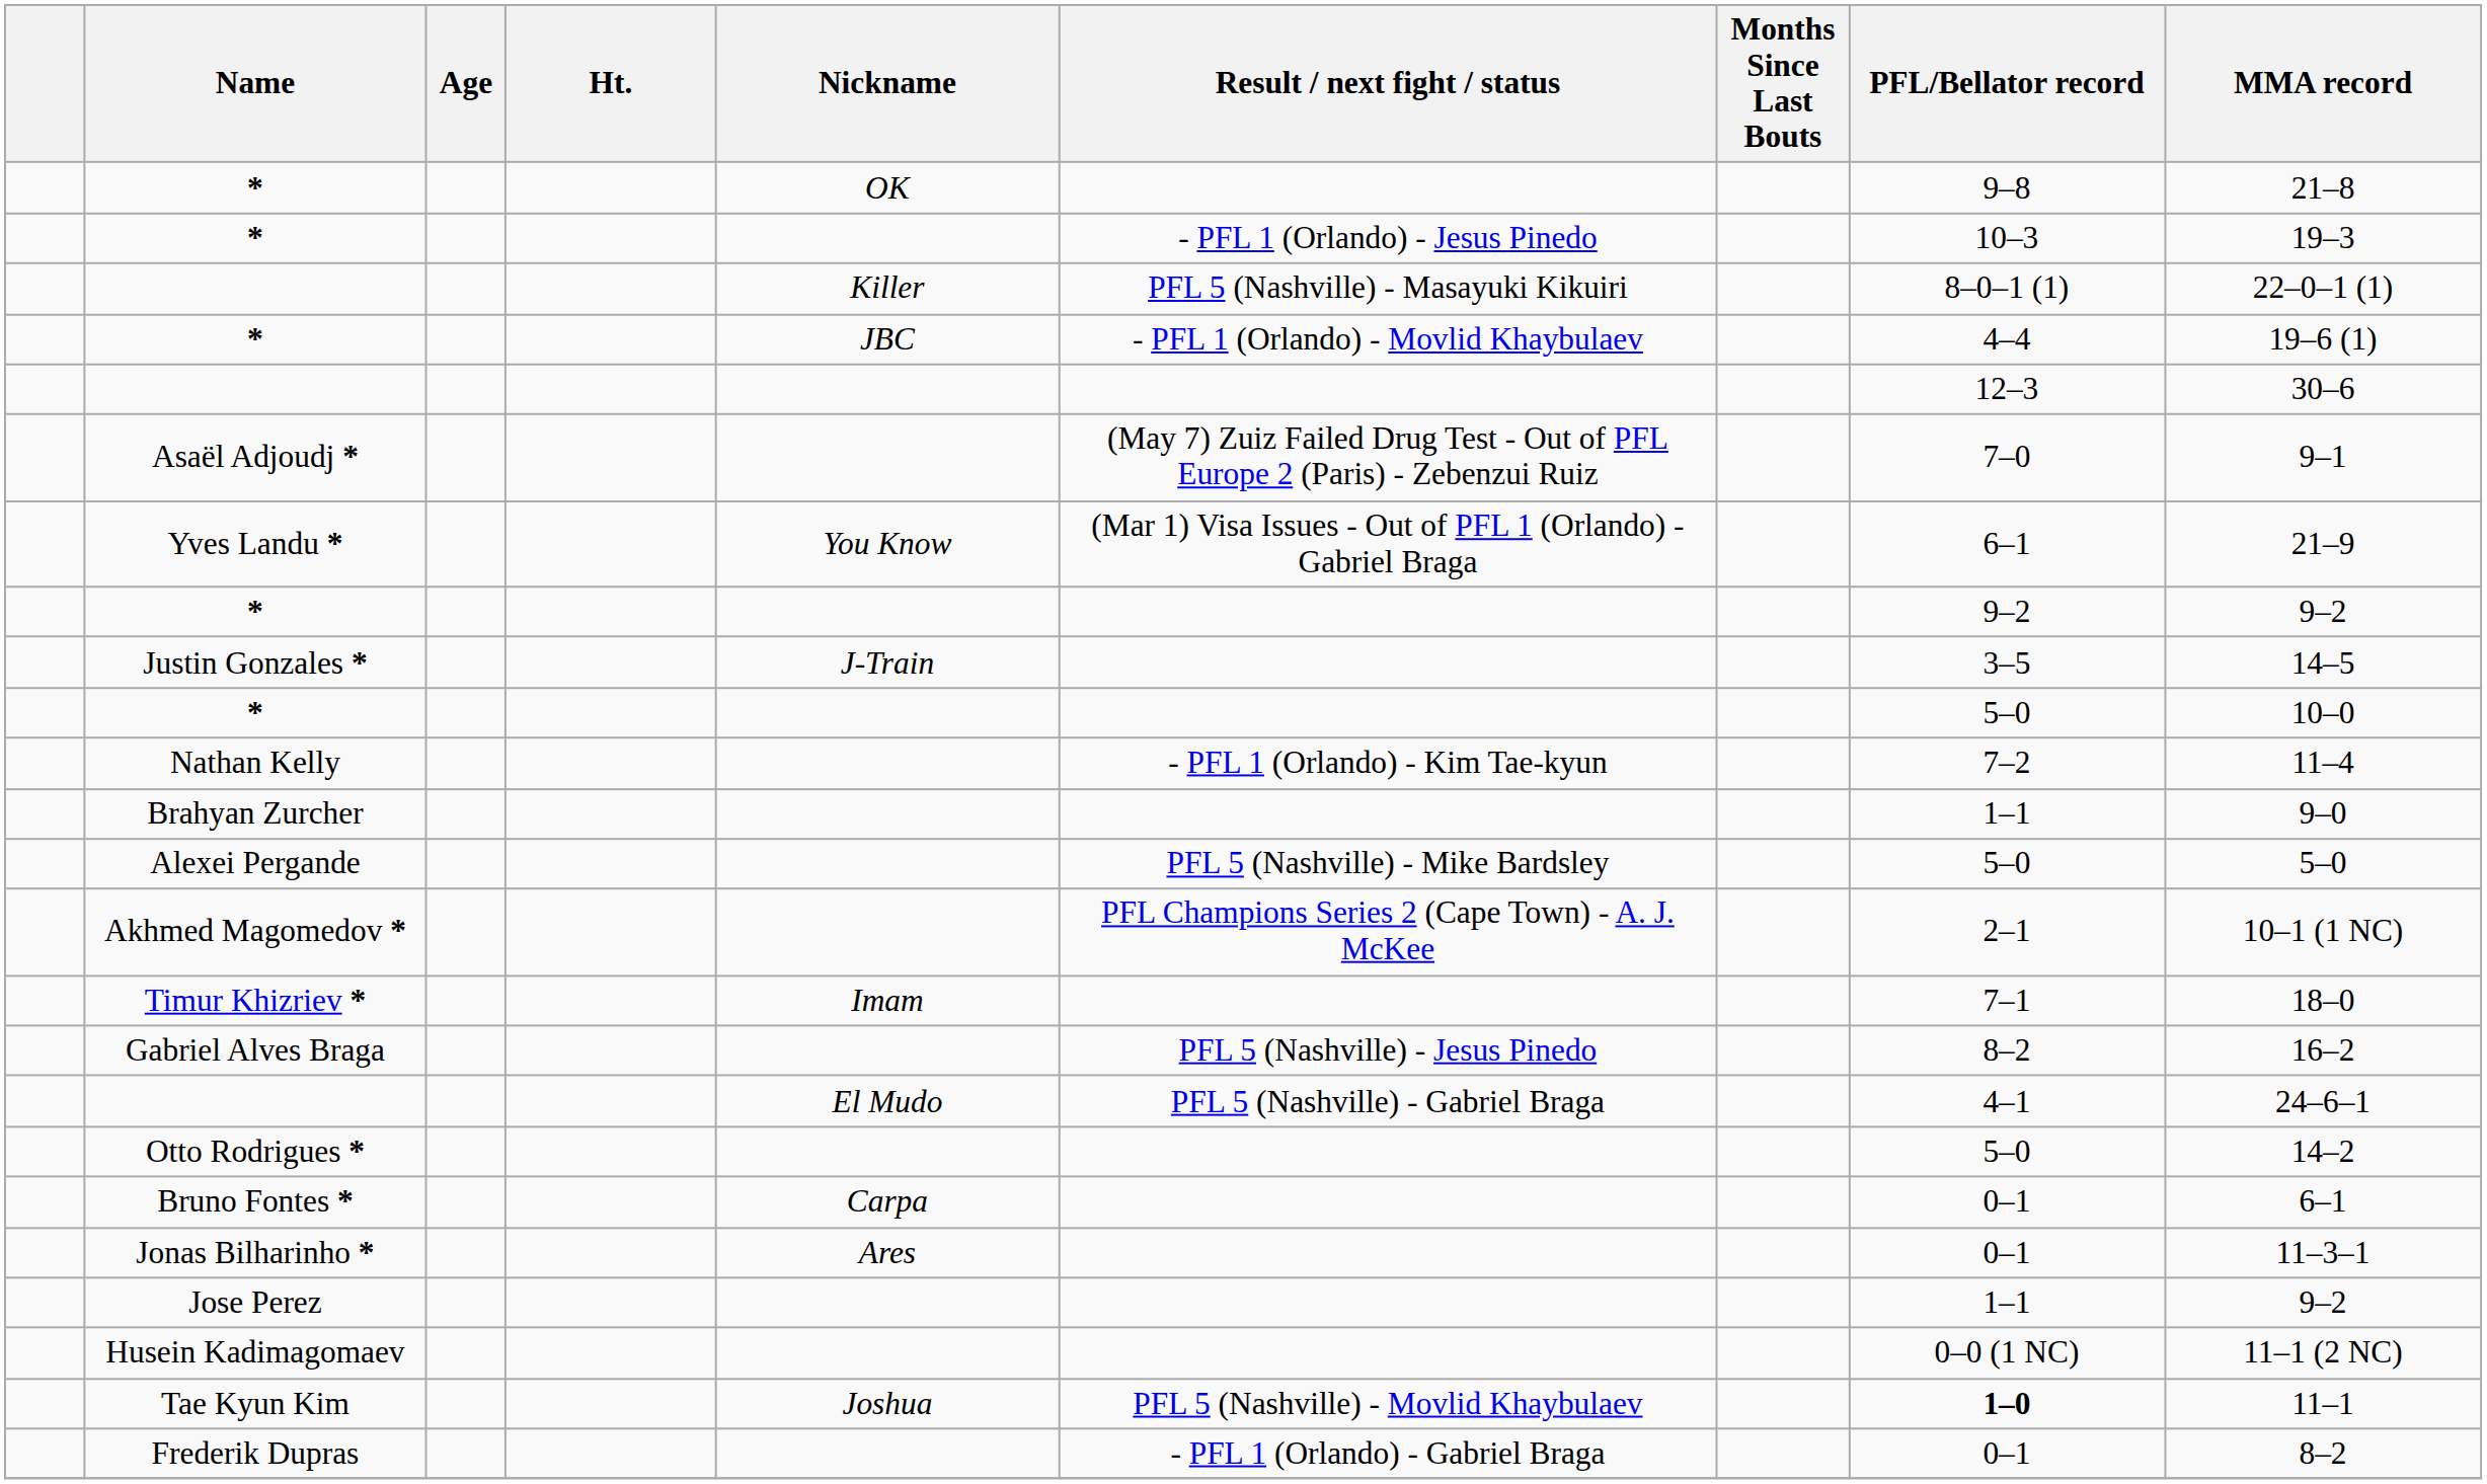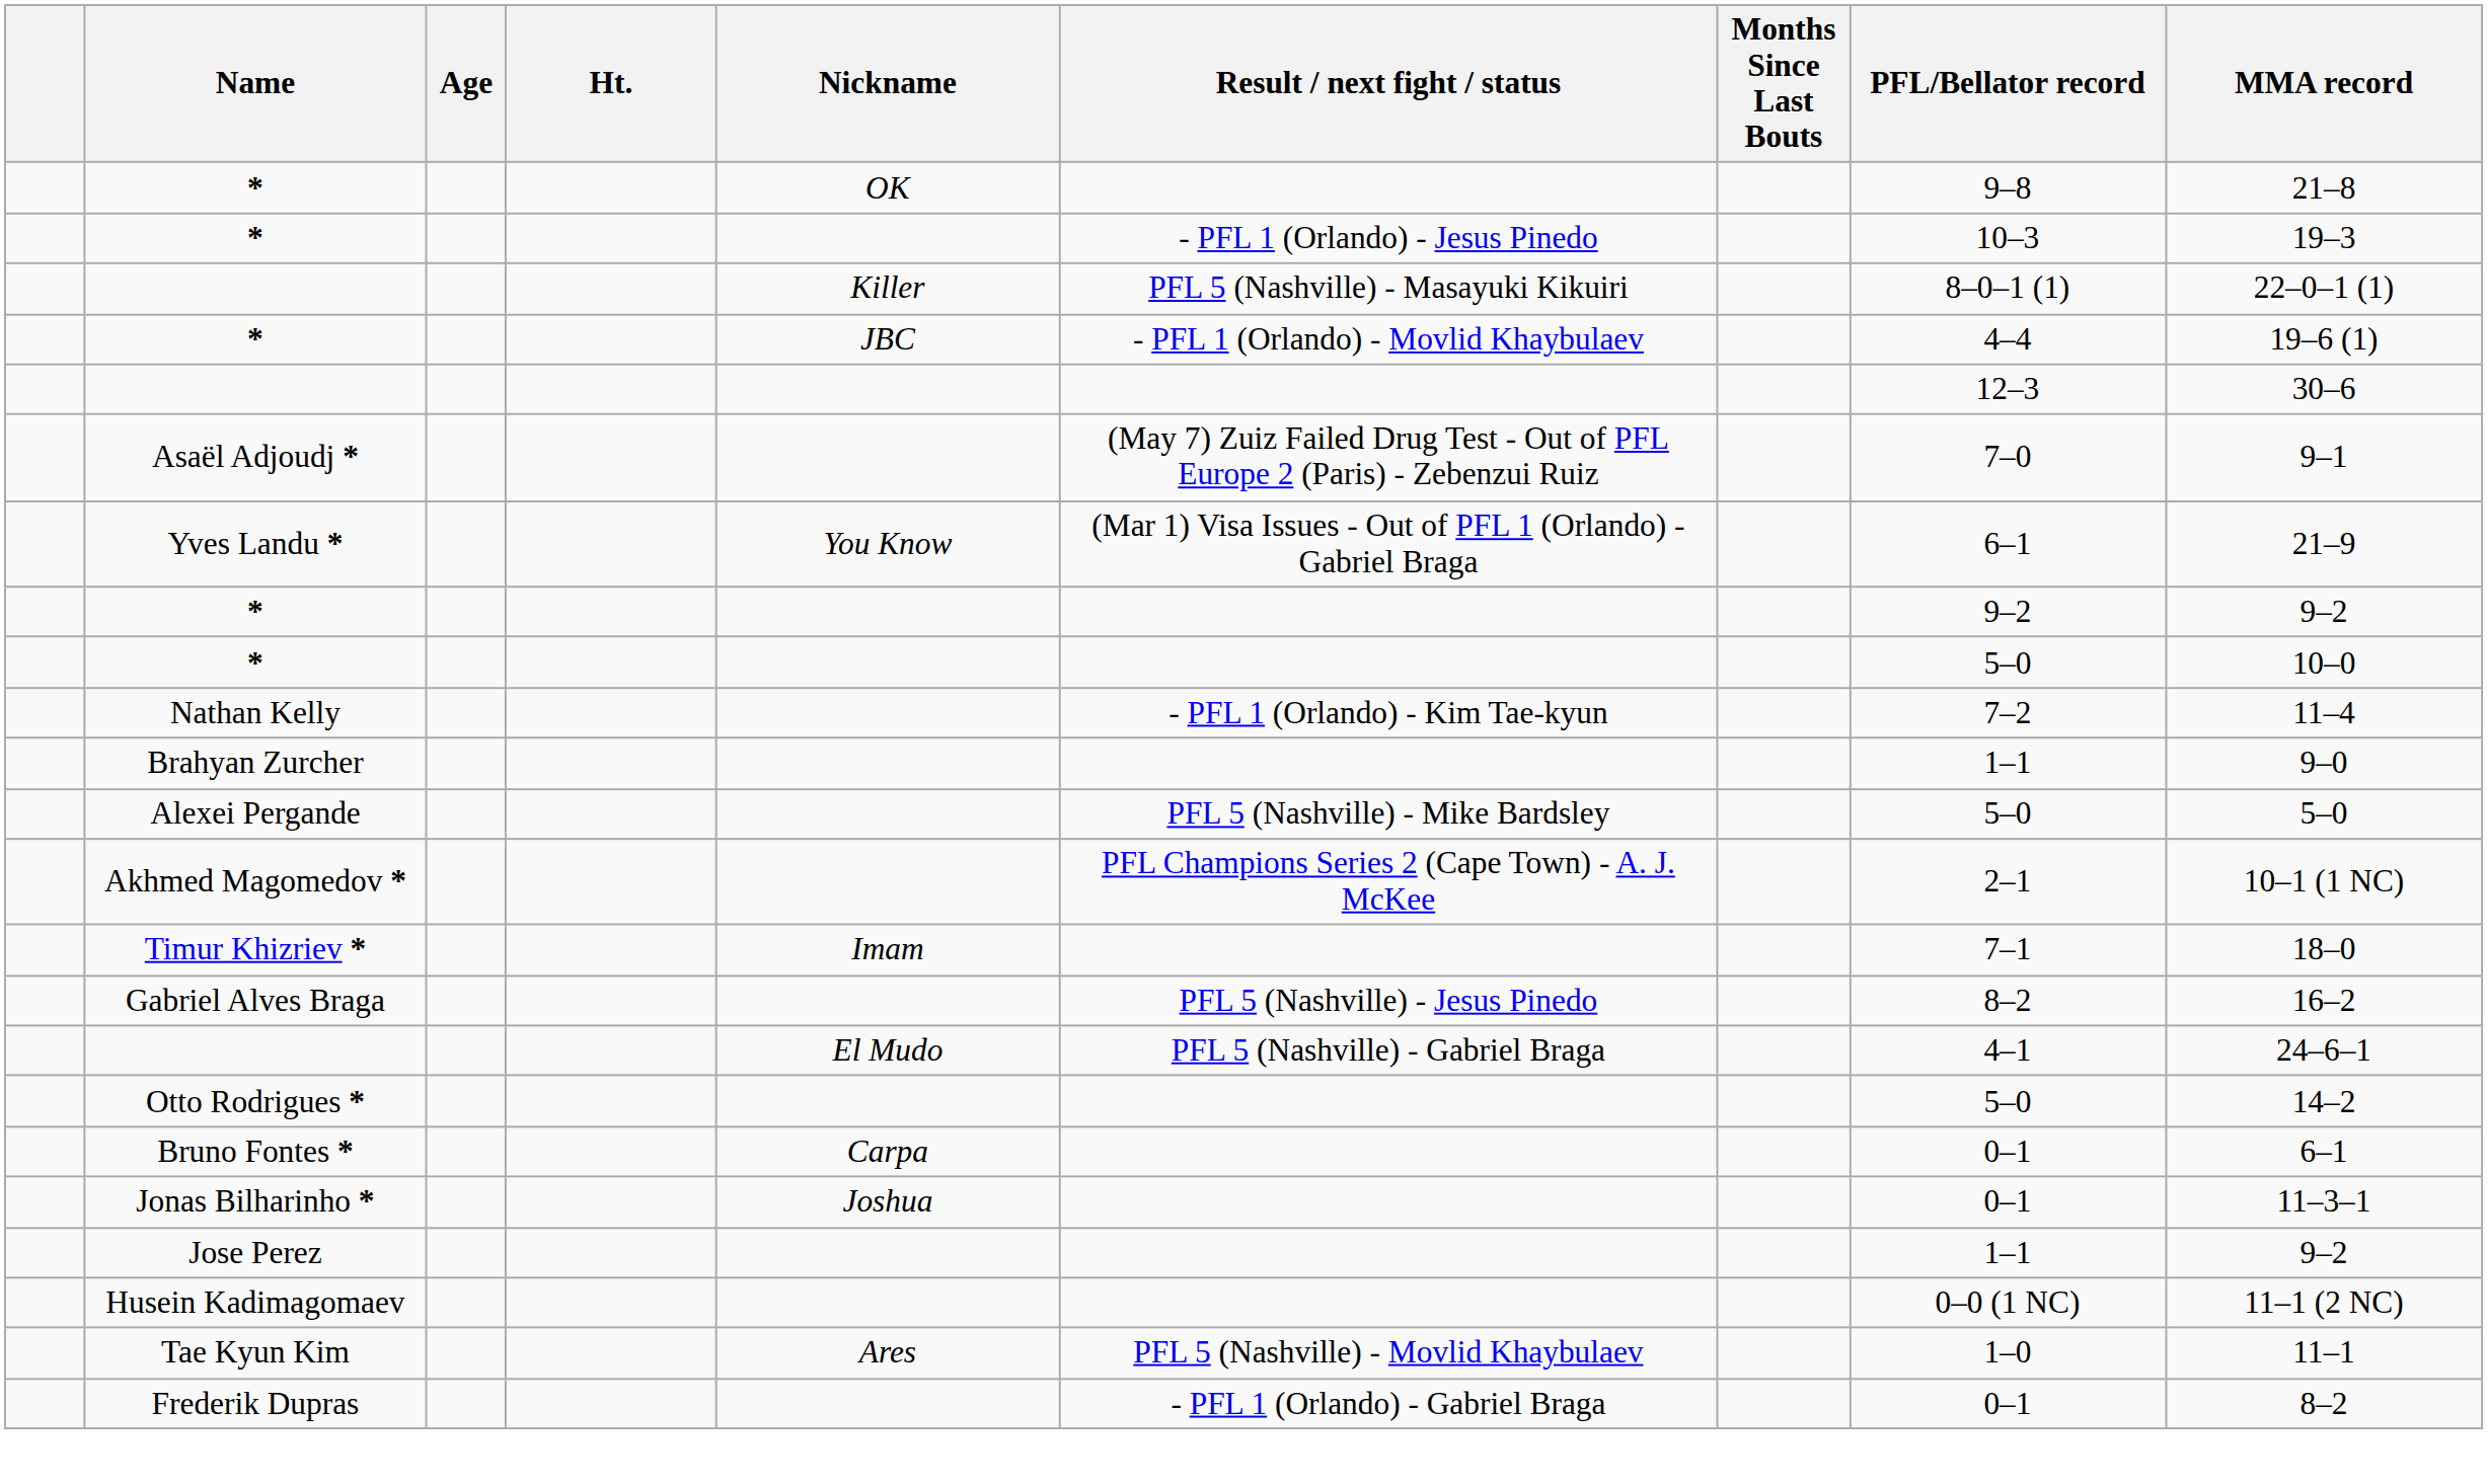- row: Justin Gonzales * | J-Train | 3–5 | 14–5
Jonas Bilharinho * | Nickname: Ares -> Joshua
Tae Kyun Kim | Nickname: Joshua -> Ares
Tae Kyun Kim | PFL/Bellator record: bold -> normal
